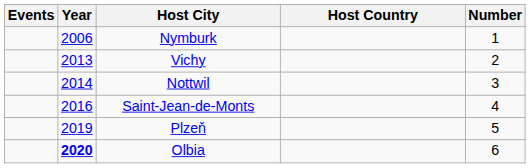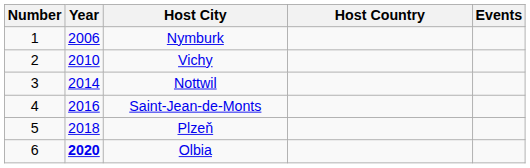columns swapped: Number <-> Events
Vichy | Year: 2013 -> 2010
Plzeň | Year: 2019 -> 2018
